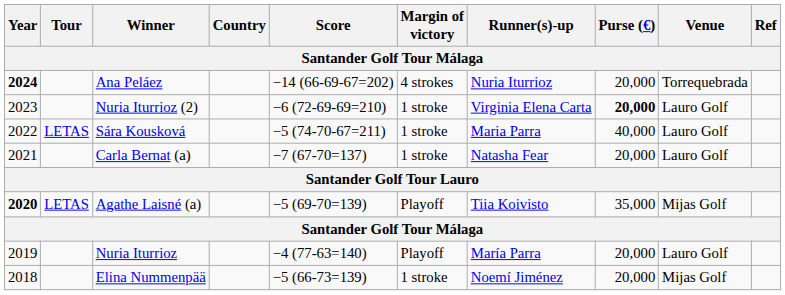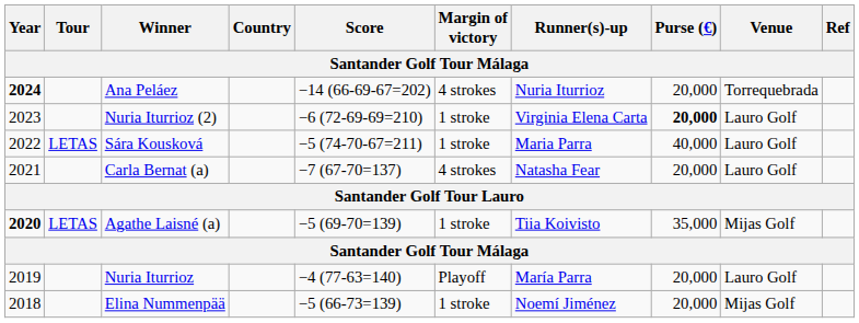Carla Bernat (a) | Margin of victory: 1 stroke -> 4 strokes
Agathe Laisné (a) | Margin of victory: Playoff -> 1 stroke
